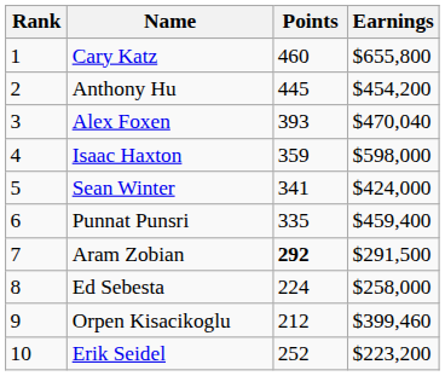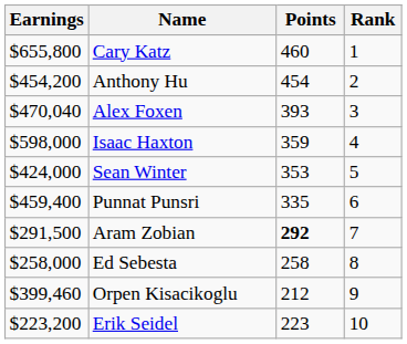columns swapped: Rank <-> Earnings
Anthony Hu | Points: 445 -> 454
Sean Winter | Points: 341 -> 353
Ed Sebesta | Points: 224 -> 258
Erik Seidel | Points: 252 -> 223
